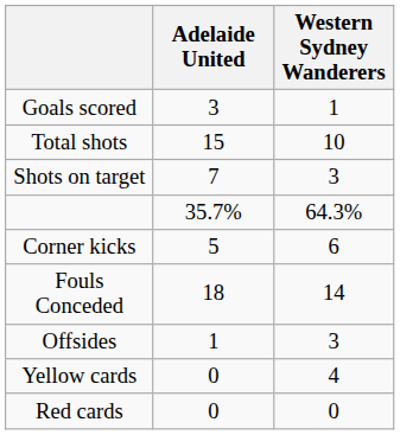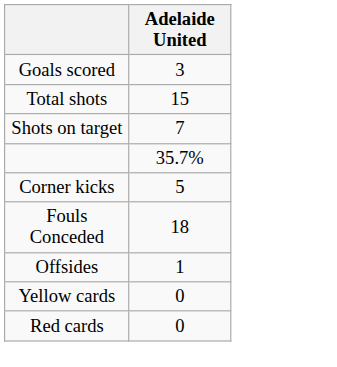- column: Western Sydney Wanderers | 1 | 10 | 3 | 64.3% | 6 | 14 | 3 | 4 | 0
